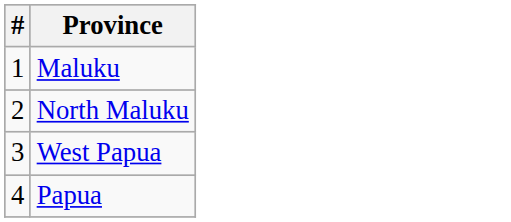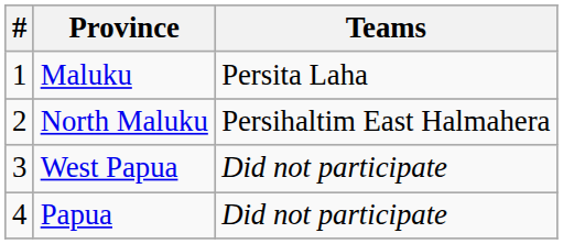+ column: Teams | Persita Laha | Persihaltim East Halmahera | Did not participate | Did not participate
